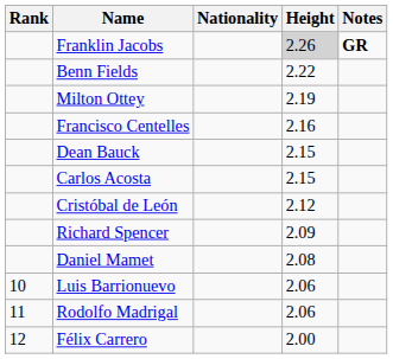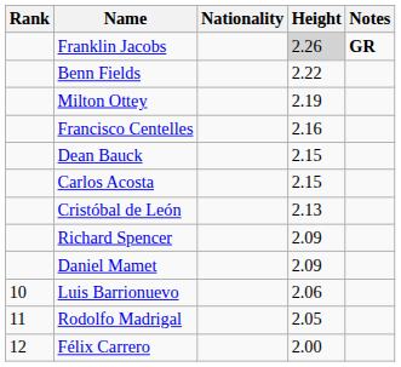Cristóbal de León | Height: 2.12 -> 2.13
Daniel Mamet | Height: 2.08 -> 2.09
Rodolfo Madrigal | Height: 2.06 -> 2.05
